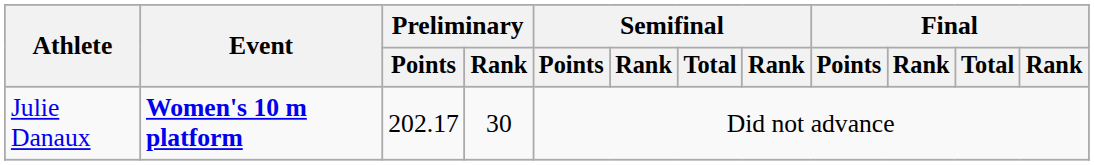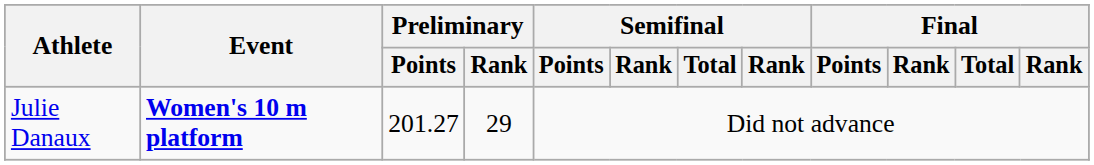Julie Danaux | Preliminary / Points: 202.17 -> 201.27
Julie Danaux | Preliminary / Rank: 30 -> 29
